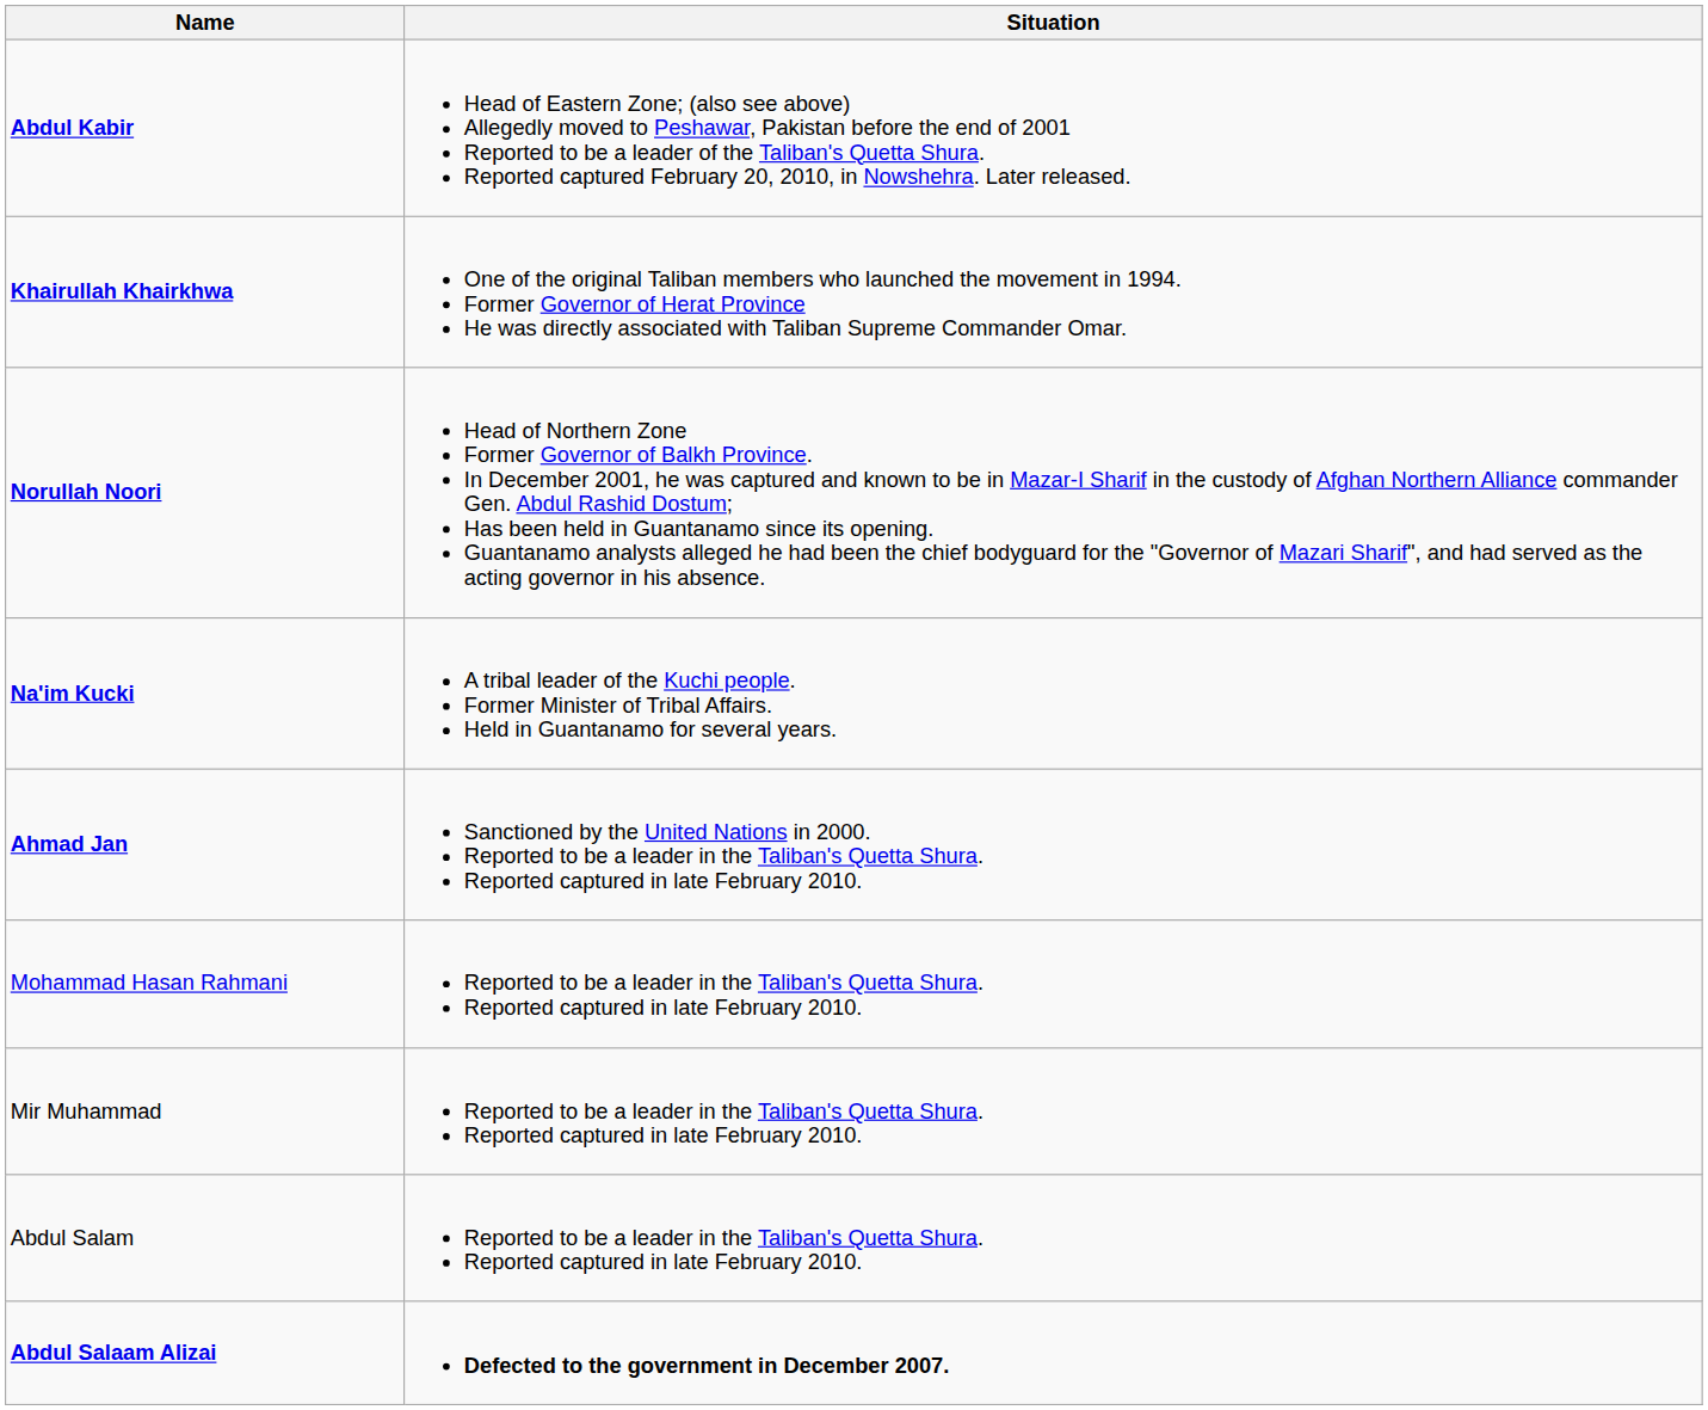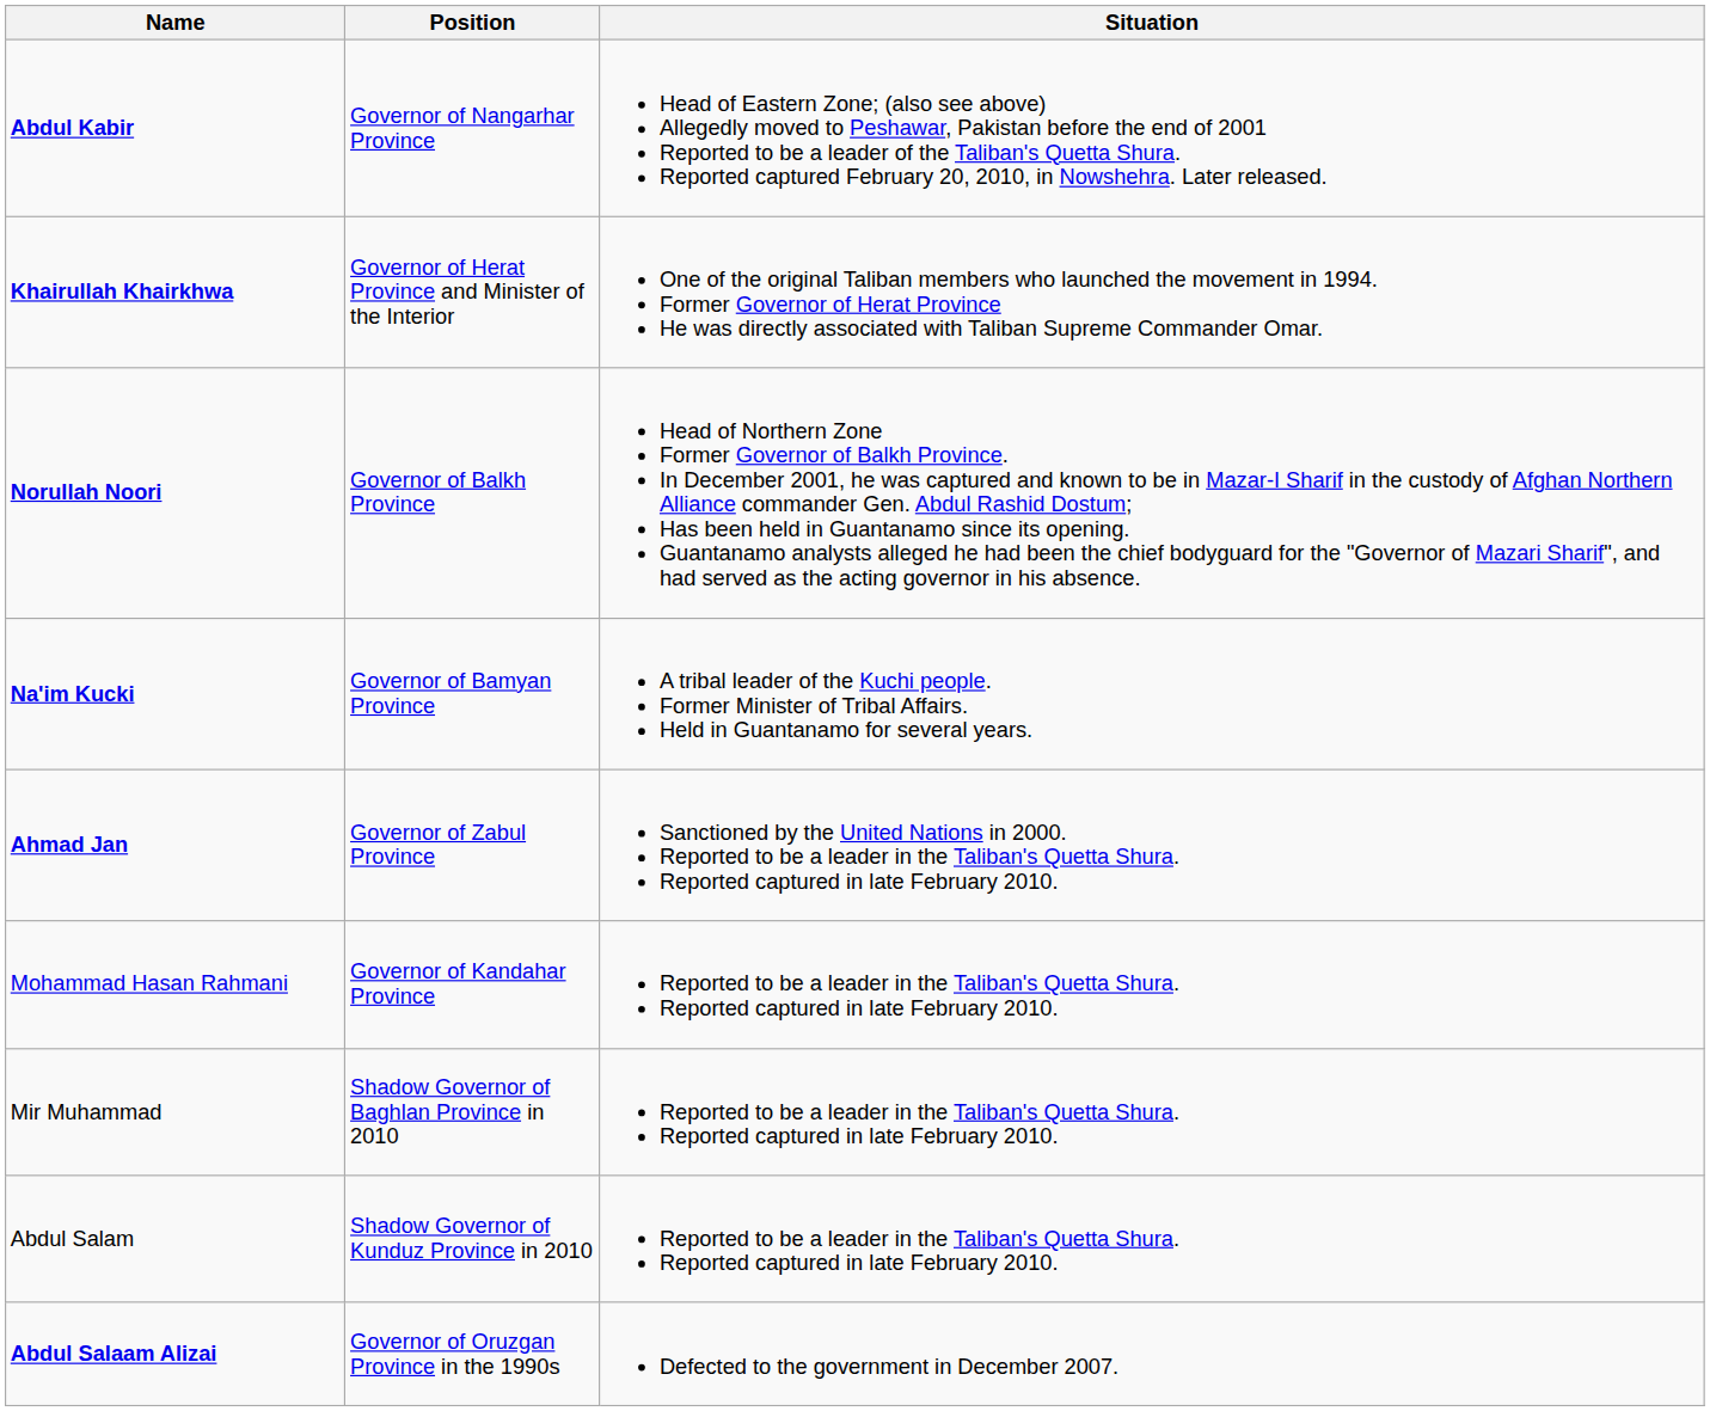+ column: Position | Governor of Nangarhar Province | Governor of Herat Province and Minister of the Interior | Governor of Balkh Province | Governor of Bamyan Province | Governor of Zabul Province | Governor of Kandahar Province | Shadow Governor of Baghlan Province in 2010 | Shadow Governor of Kunduz Province in 2010 | Governor of Oruzgan Province in the 1990s
Abdul Salaam Alizai | Situation: bold -> normal
